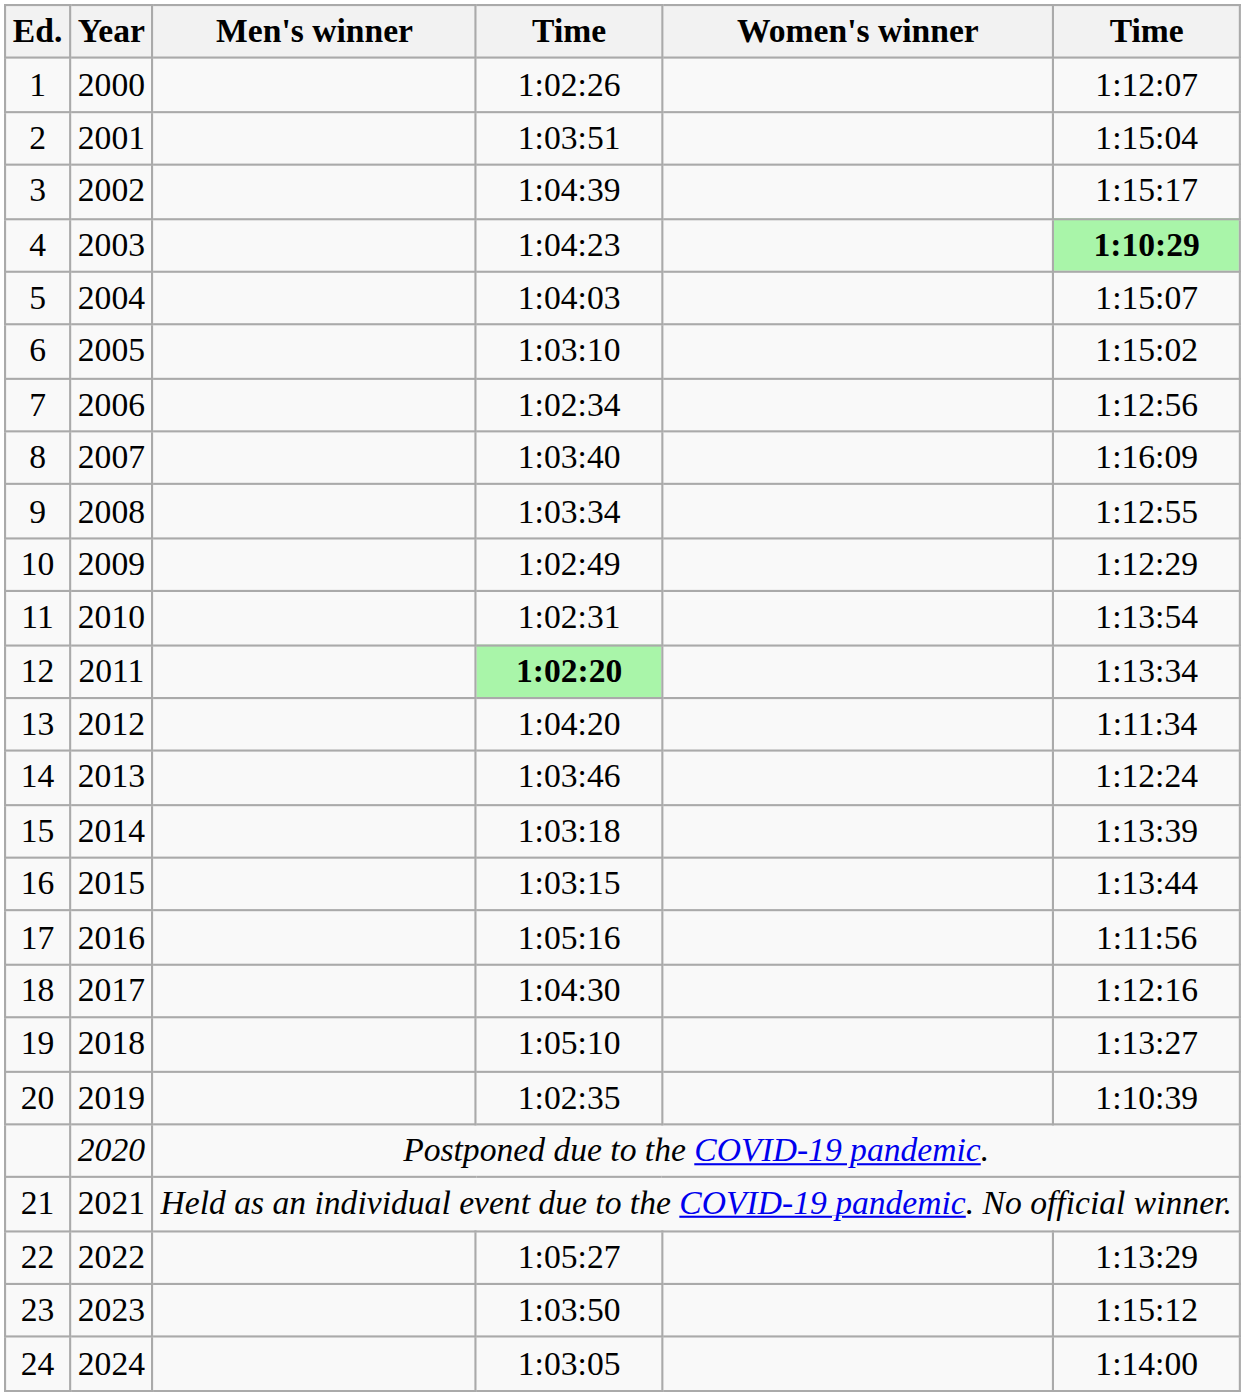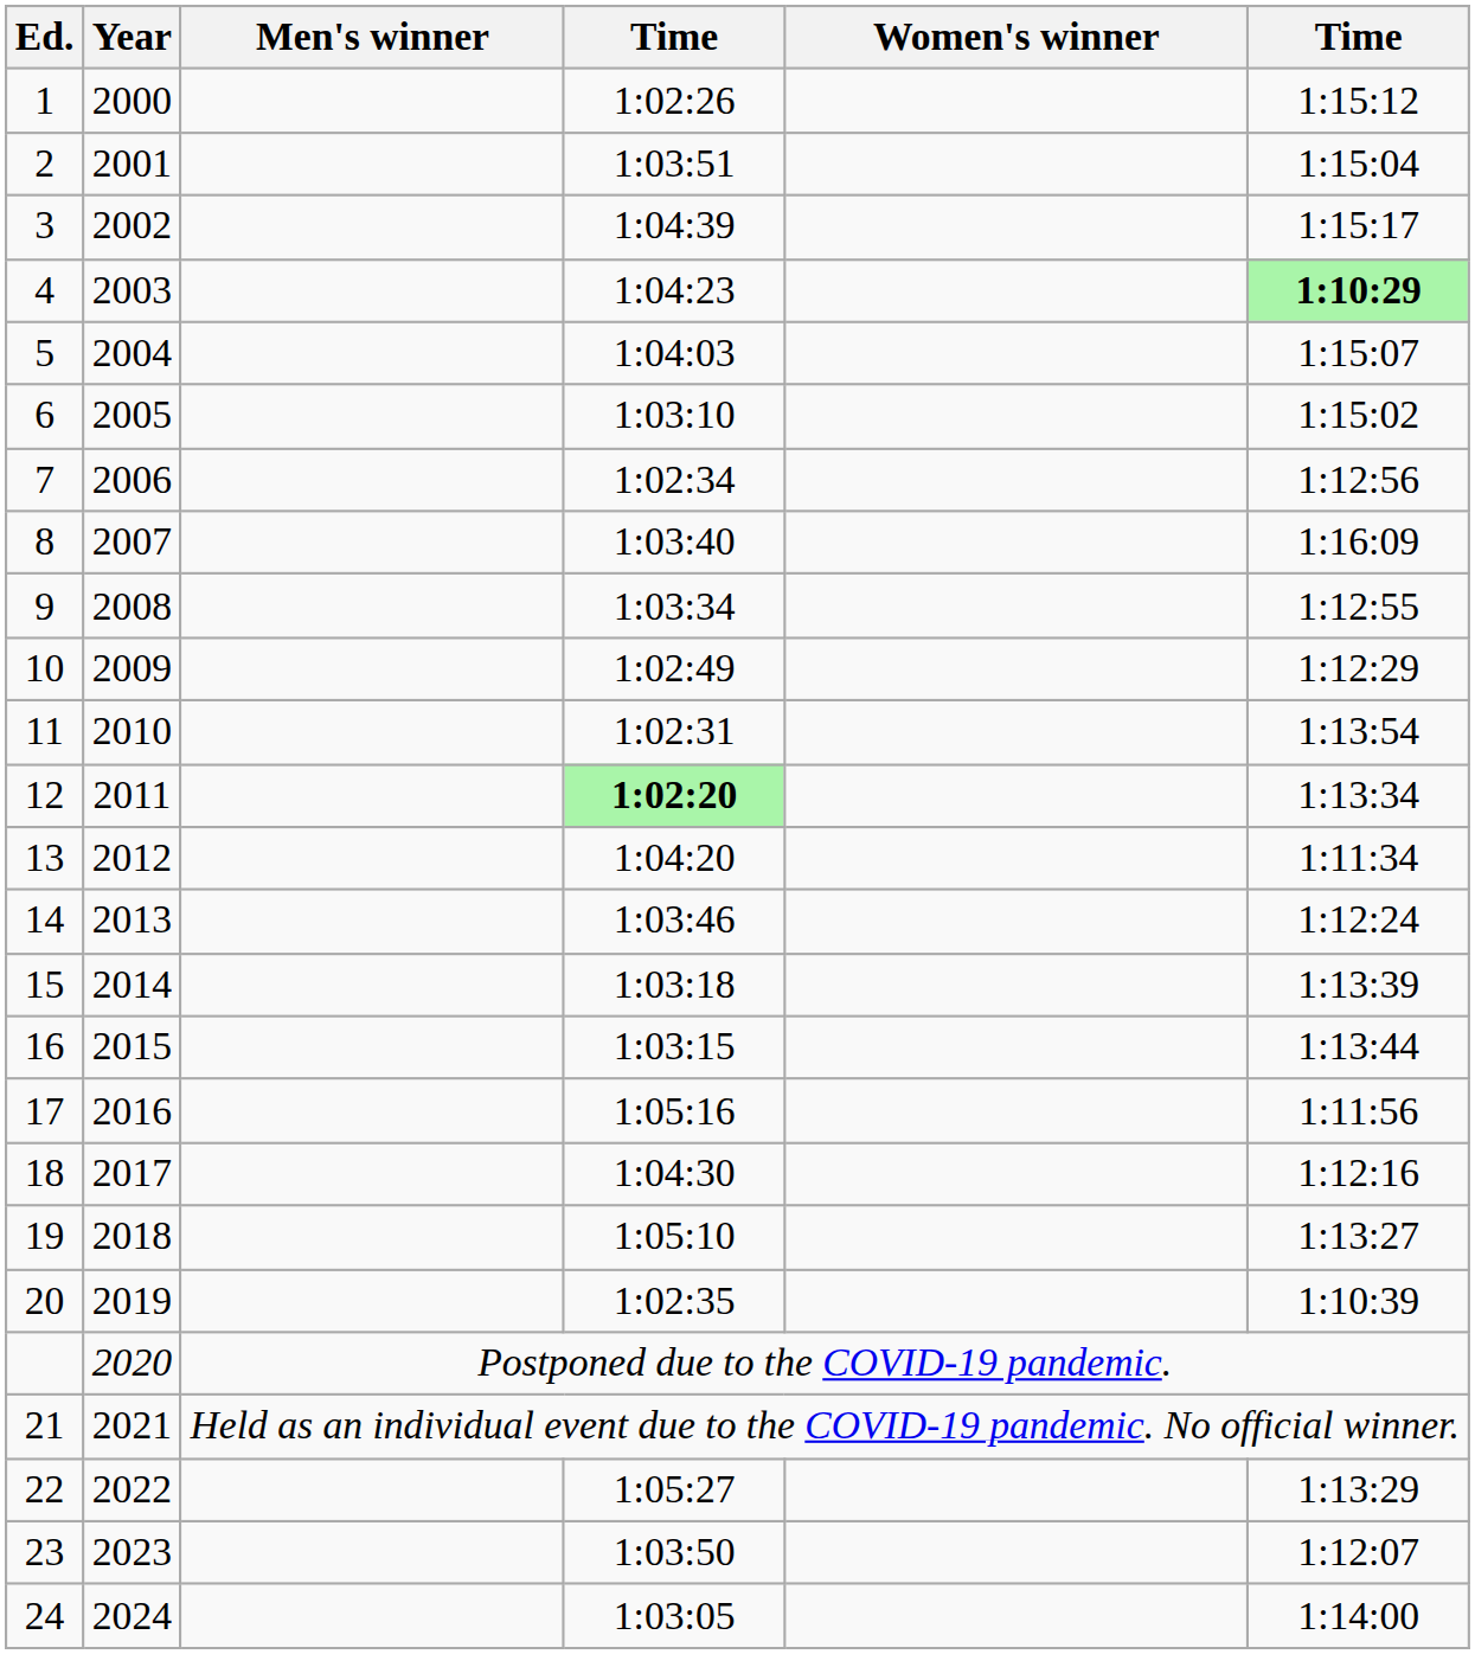1 | column 6: 1:12:07 -> 1:15:12
23 | column 6: 1:15:12 -> 1:12:07
